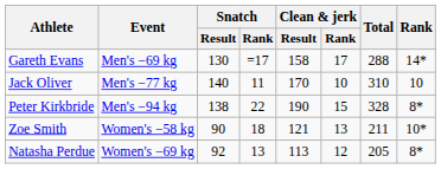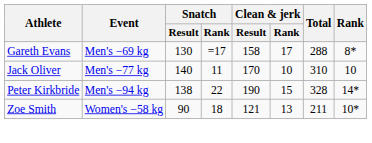Gareth Evans | Rank: 14* -> 8*
Peter Kirkbride | Rank: 8* -> 14*
- row: Natasha Perdue | Women's −69 kg | 92 | 13 | 113 | 12 | 205 | 8*
